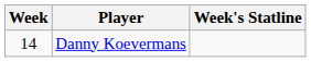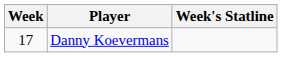Danny Koevermans | Week: 14 -> 17
